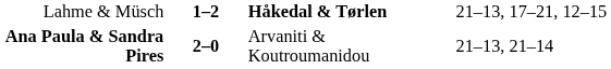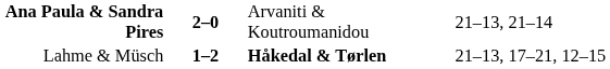rows swapped: Ana Paula & Sandra Pires <-> Lahme & Müsch
